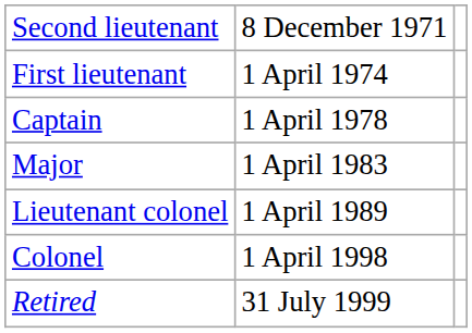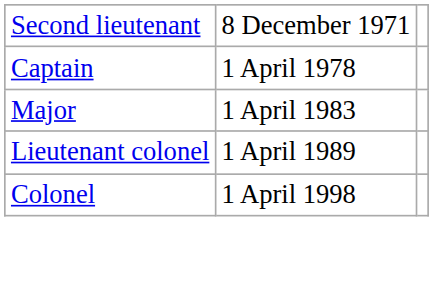- row: First lieutenant | 1 April 1974
- row: Retired | 31 July 1999
